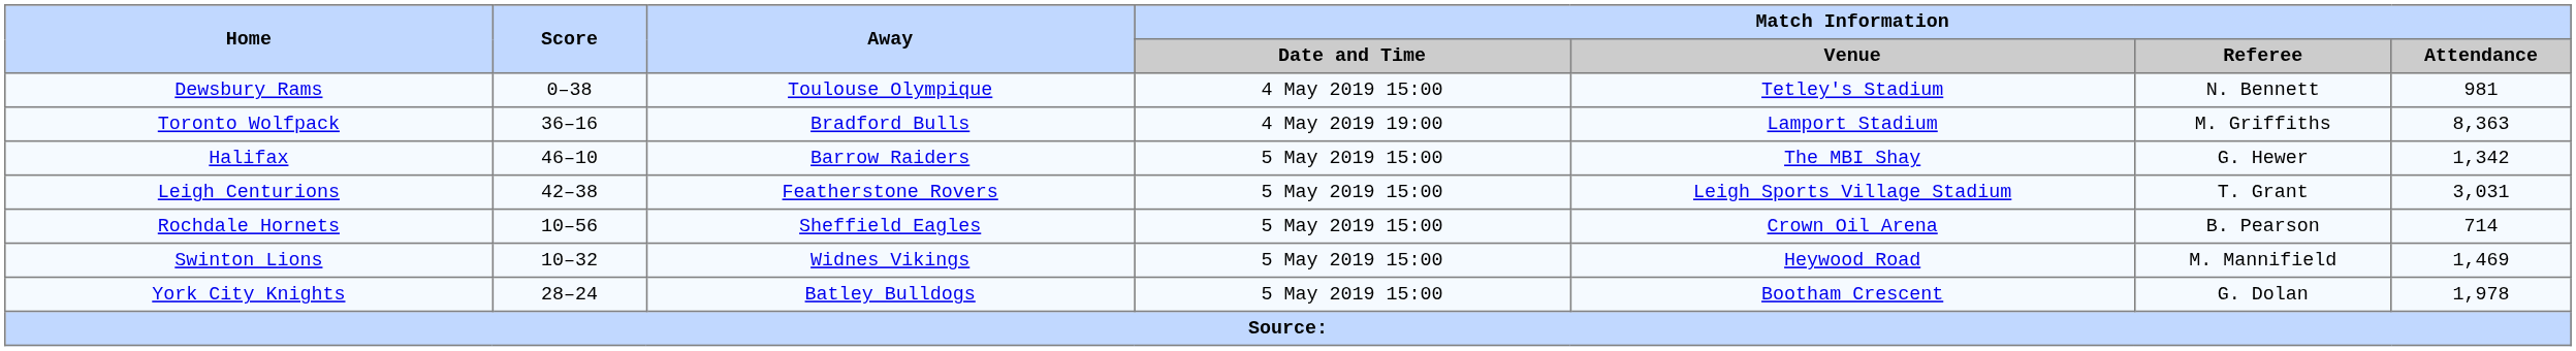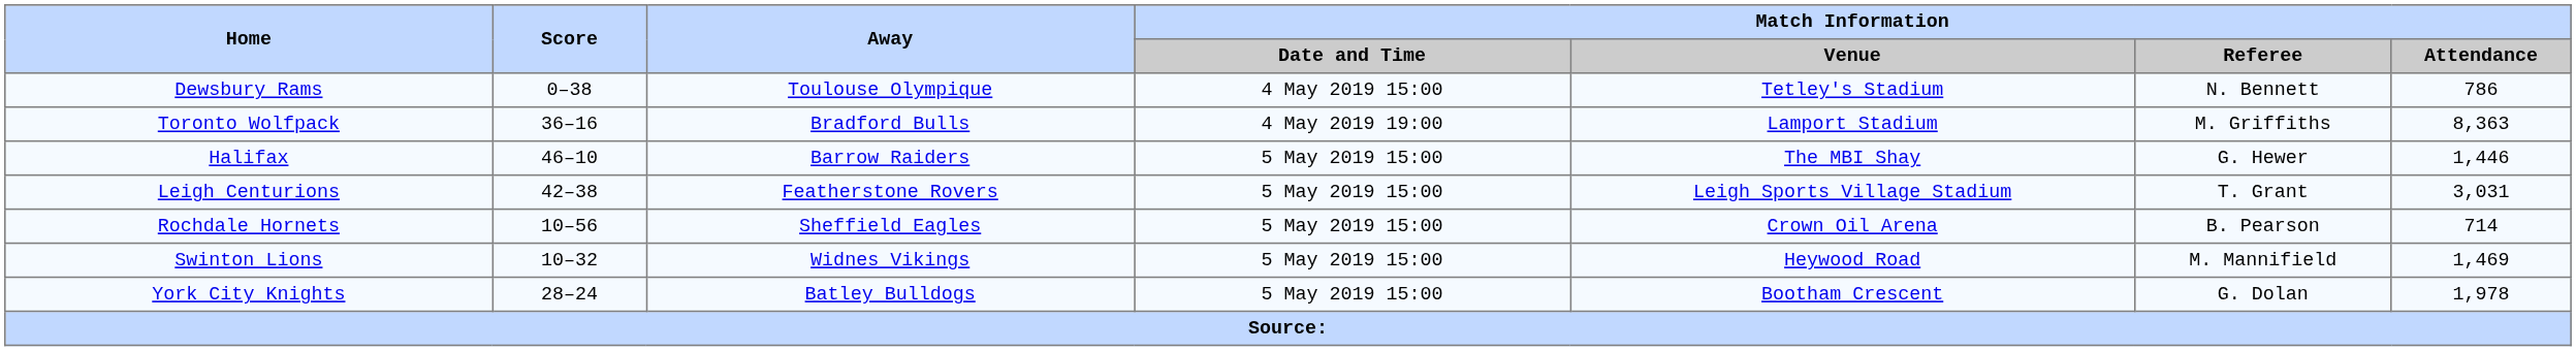Dewsbury Rams | Match Information / Attendance: 981 -> 786
Halifax | Match Information / Attendance: 1,342 -> 1,446
